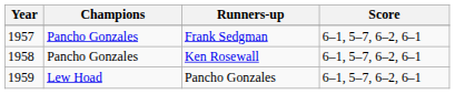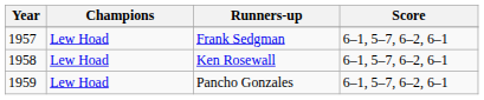Frank Sedgman | Champions: Pancho Gonzales -> Lew Hoad
Ken Rosewall | Champions: Pancho Gonzales -> Lew Hoad
